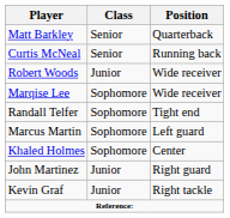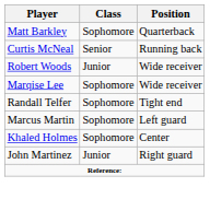Matt Barkley | Class: Senior -> Sophomore
- row: Kevin Graf | Junior | Right tackle
